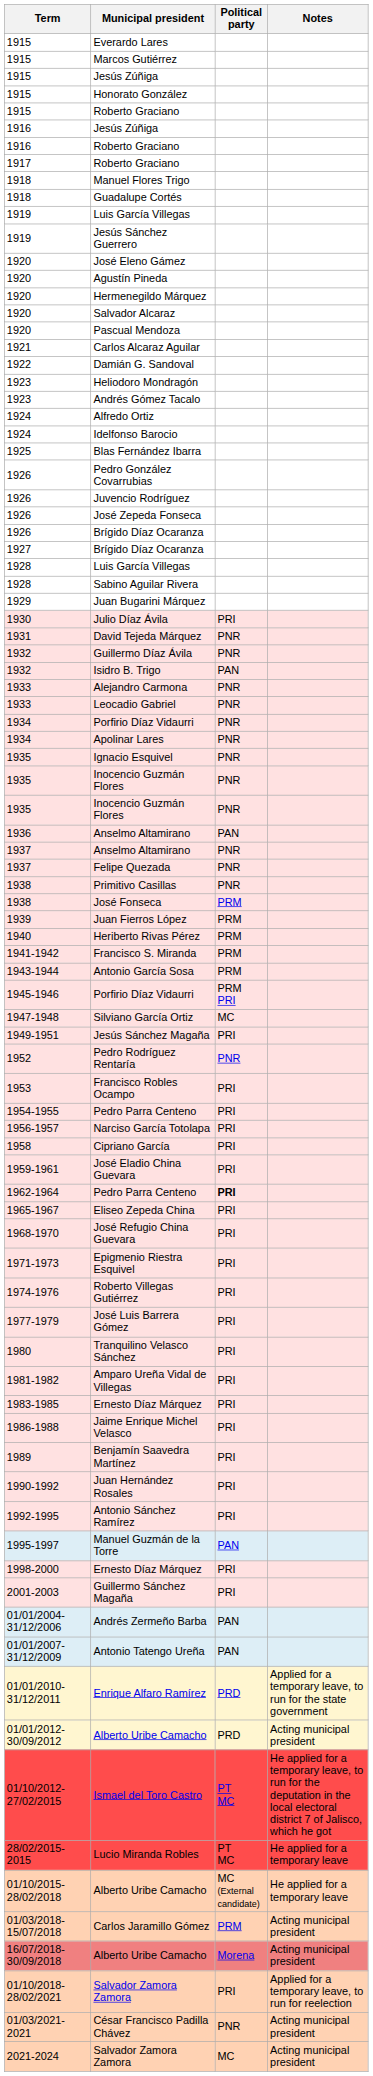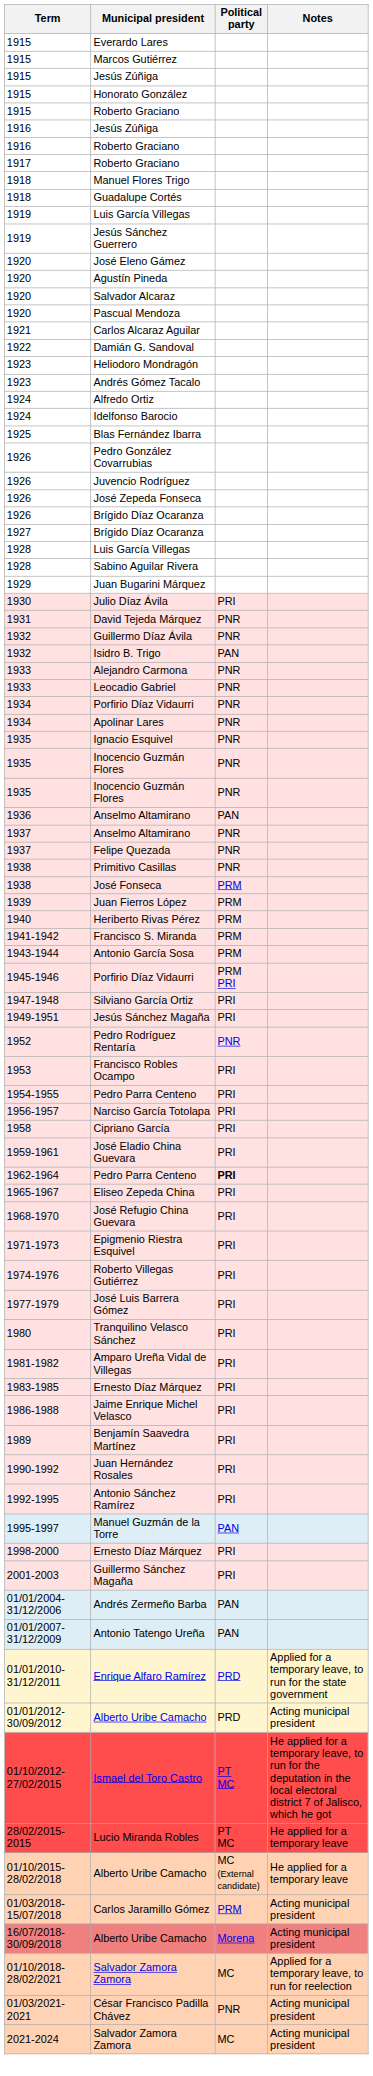- row: 1920 | Hermenegildo Márquez
Silviano García Ortiz | Political party: MC -> PRI
01/10/2018-28/02/2021 / Salvador Zamora Zamora | Political party: PRI -> MC
